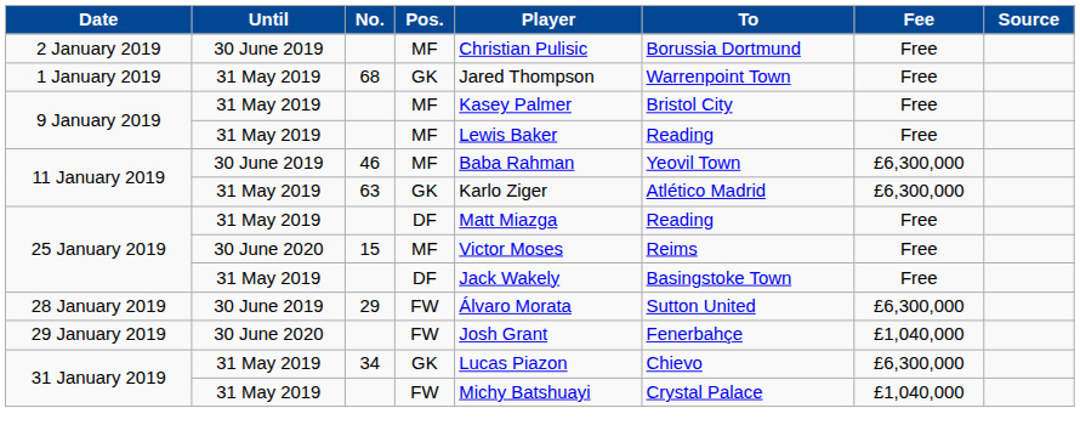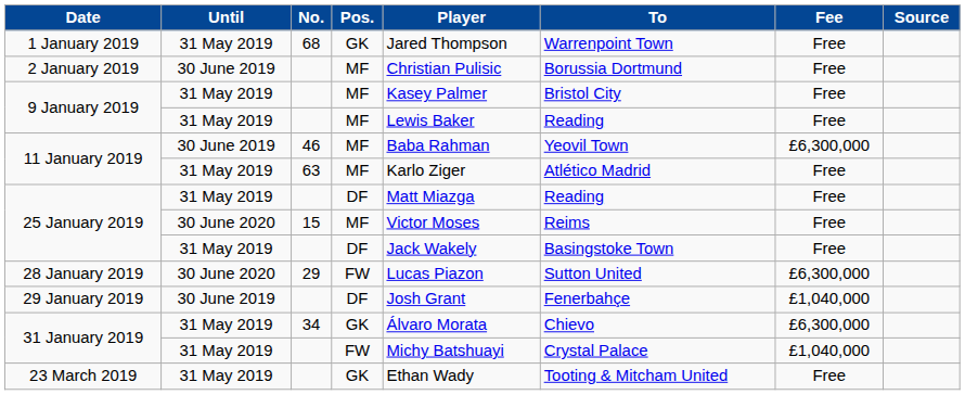rows swapped: 1 January 2019 <-> 2 January 2019
11 January 2019 / 63 | Pos.: GK -> MF
11 January 2019 / 63 | Fee: £6,300,000 -> Free
28 January 2019 | Until: 30 June 2019 -> 30 June 2020
28 January 2019 | Player: Álvaro Morata -> Lucas Piazon
29 January 2019 | Until: 30 June 2020 -> 30 June 2019
29 January 2019 | Pos.: FW -> DF
31 January 2019 / 34 | Player: Lucas Piazon -> Álvaro Morata
+ row: 23 March 2019 | 31 May 2019 | GK | Ethan Wady | Tooting & Mitcham United | Free
